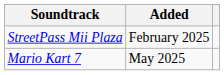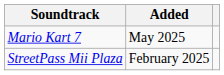rows swapped: Mario Kart 7 <-> StreetPass Mii Plaza
